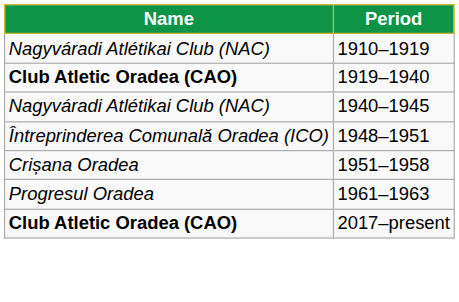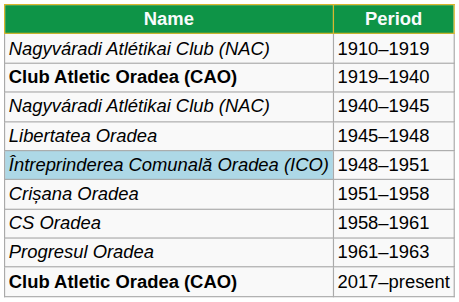+ row: Libertatea Oradea | 1945–1948
1948–1951 | Name: no background -> lightblue background
+ row: CS Oradea | 1958–1961
